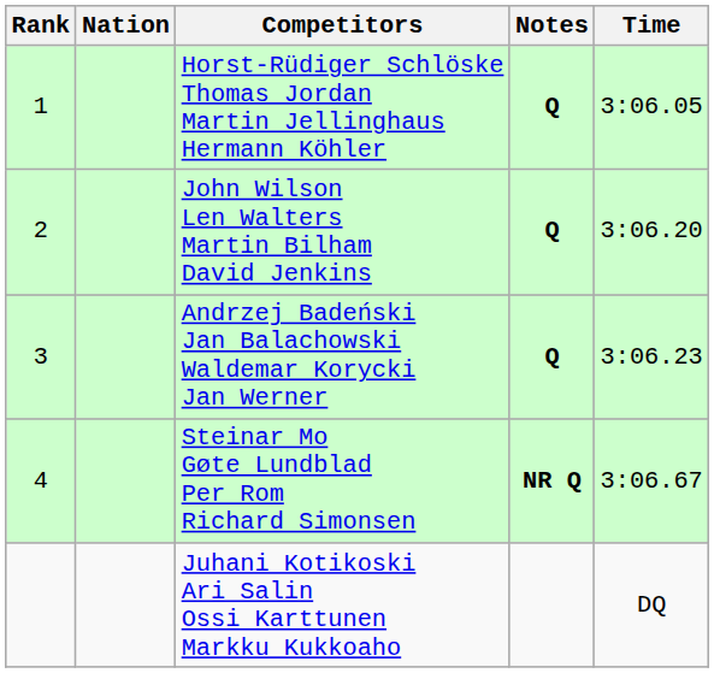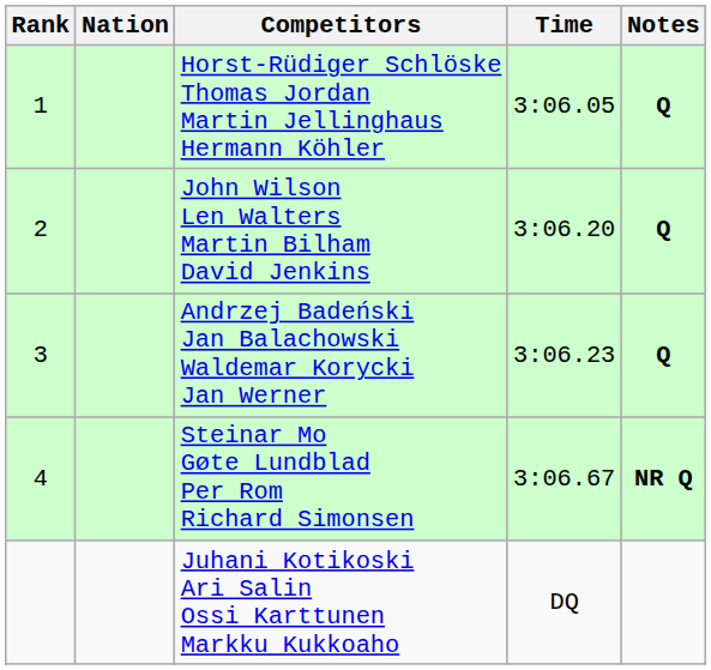columns swapped: Time <-> Notes
